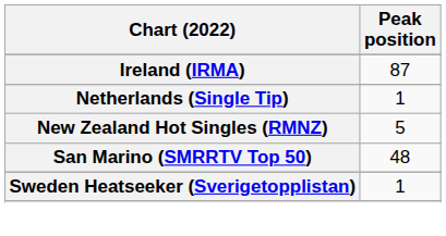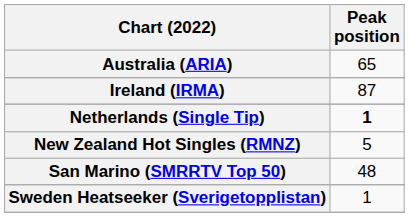+ row: Australia (ARIA) | 65
Netherlands (Single Tip) | Peak position: normal -> bold
